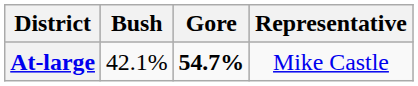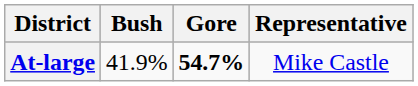At-large | Bush: 42.1% -> 41.9%
